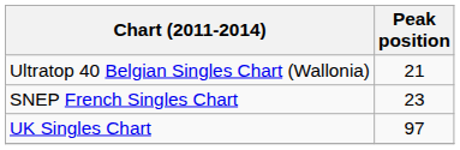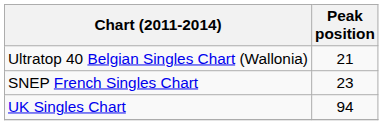UK Singles Chart | Peak position: 97 -> 94
